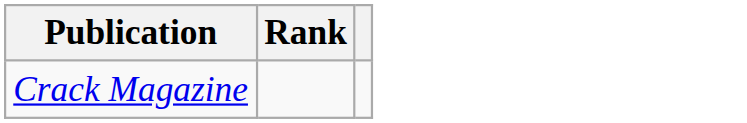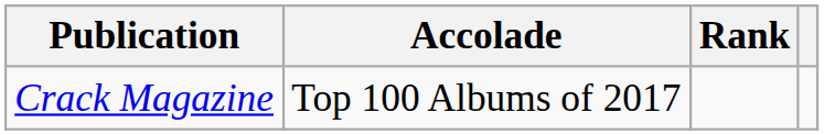+ column: Accolade | Top 100 Albums of 2017
